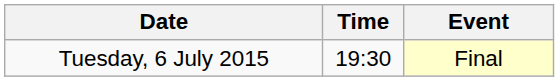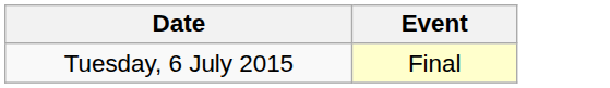- column: Time | 19:30
